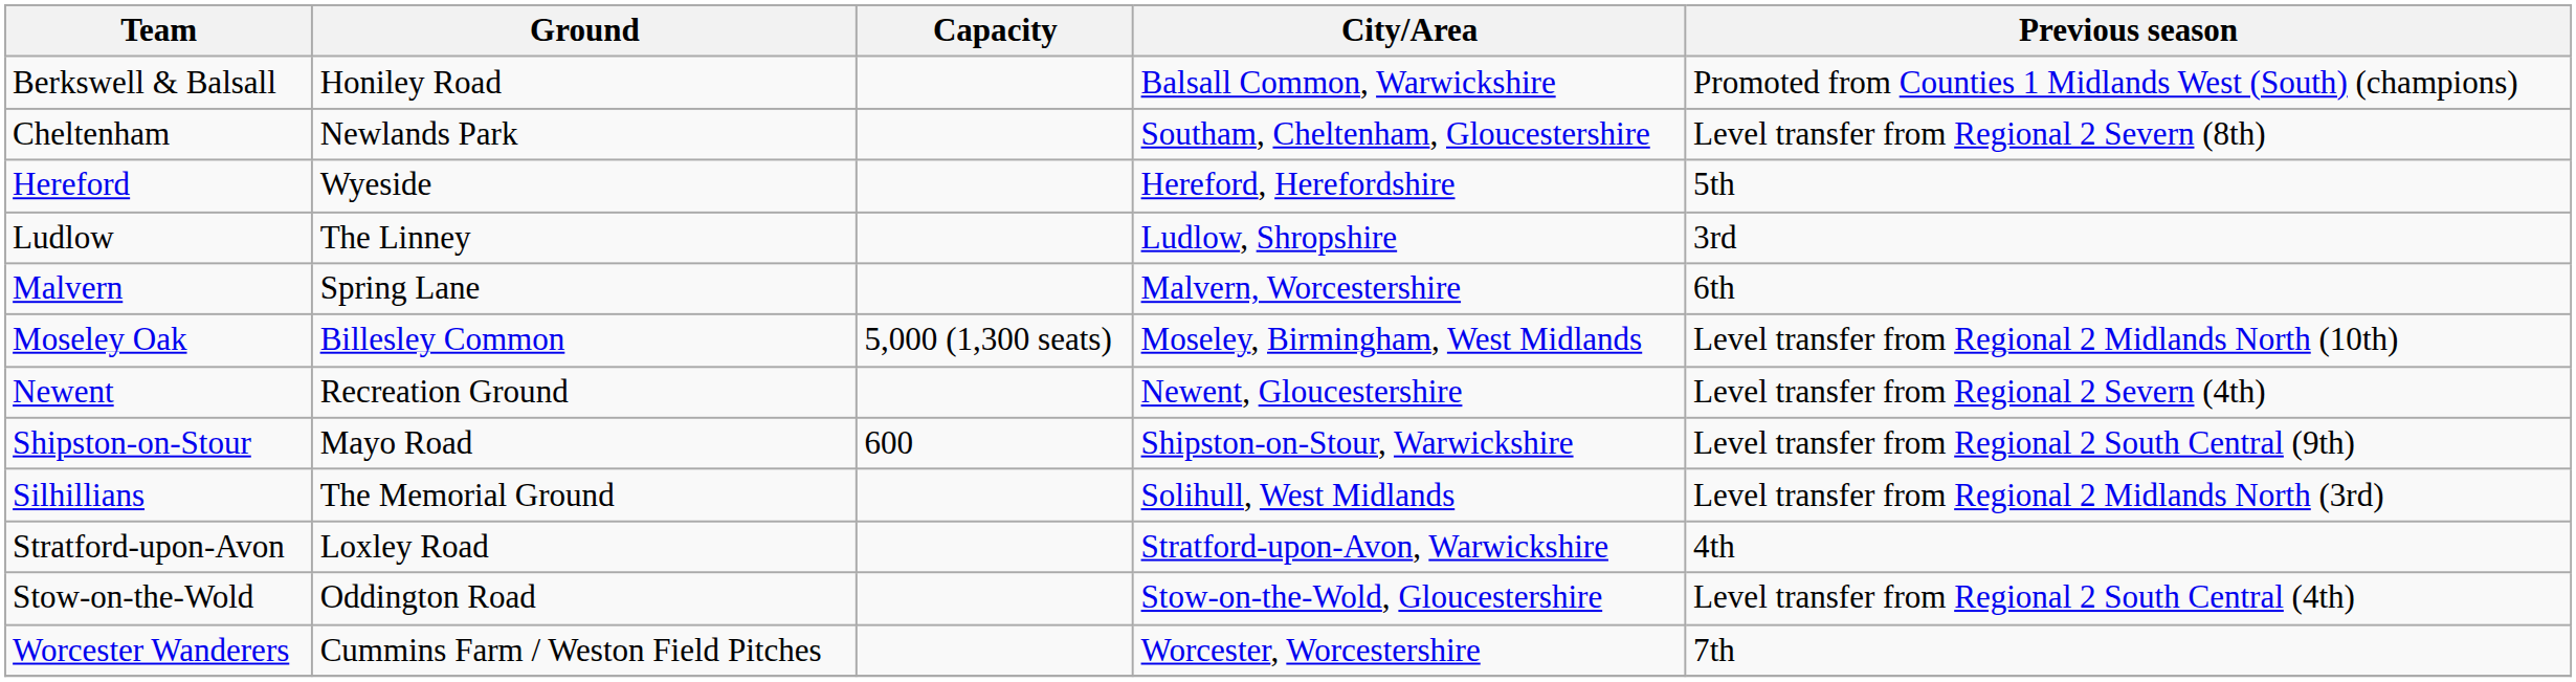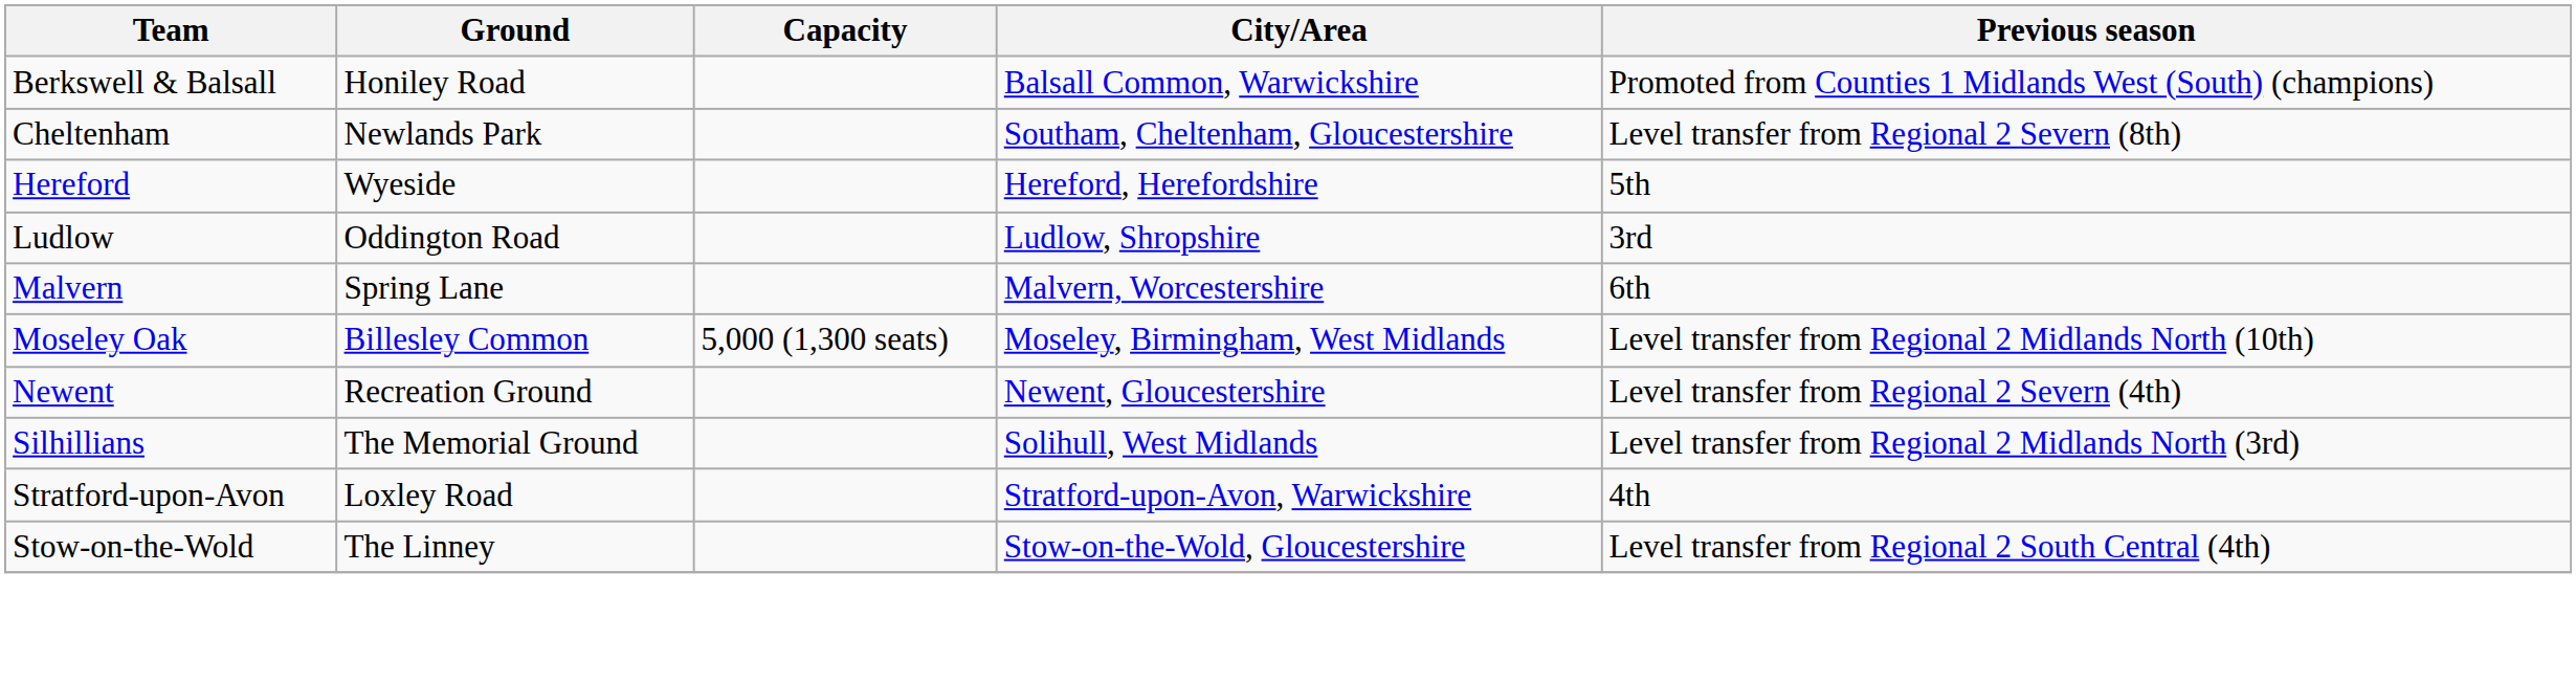Ludlow | Ground: The Linney -> Oddington Road
- row: Shipston-on-Stour | Mayo Road | 600 | Shipston-on-Stour, Warwickshire | Level transfer from Regional 2 South Central (9th)
Stow-on-the-Wold | Ground: Oddington Road -> The Linney
- row: Worcester Wanderers | Cummins Farm / Weston Field Pitches | Worcester, Worcestershire | 7th
